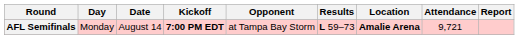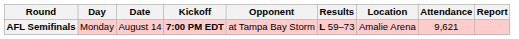AFL Semifinals | Location: bold -> normal
AFL Semifinals | Attendance: 9,721 -> 9,621
